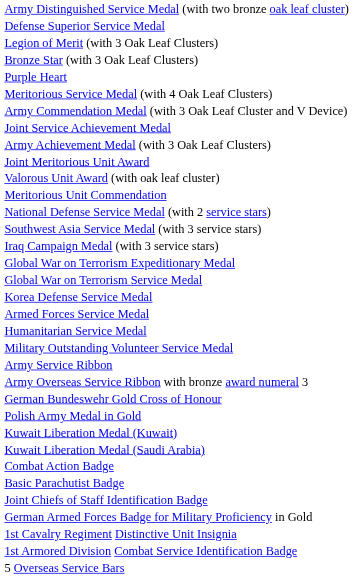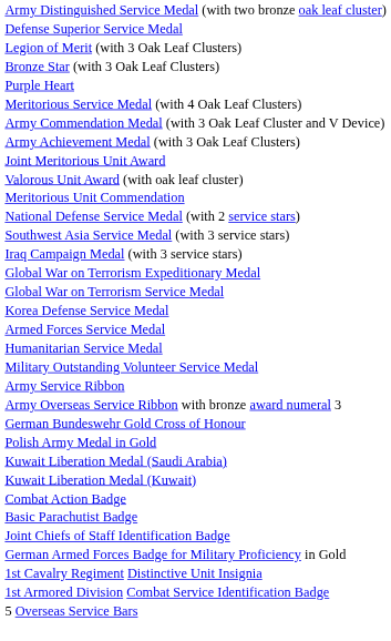- row: Joint Service Achievement Medal
rows swapped: Kuwait Liberation Medal (Saudi Arabia) <-> Kuwait Liberation Medal (Kuwait)
